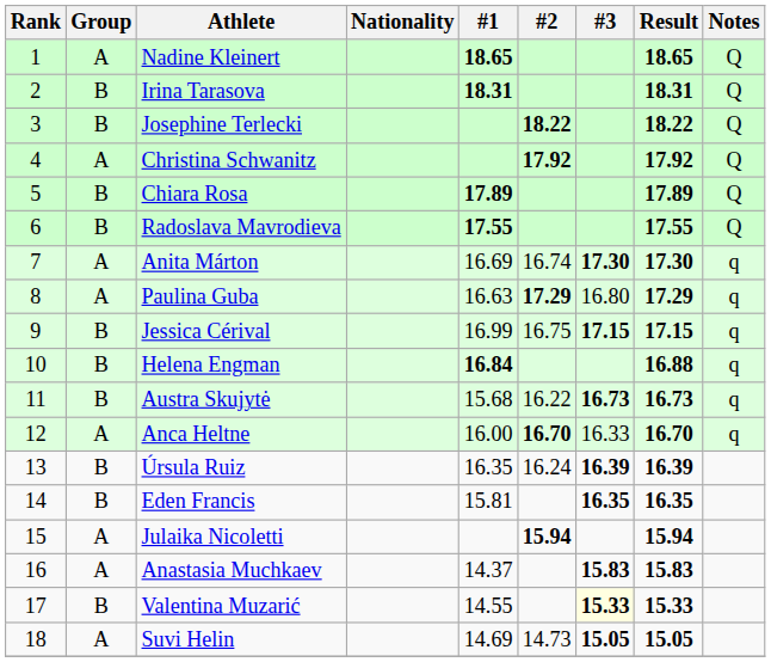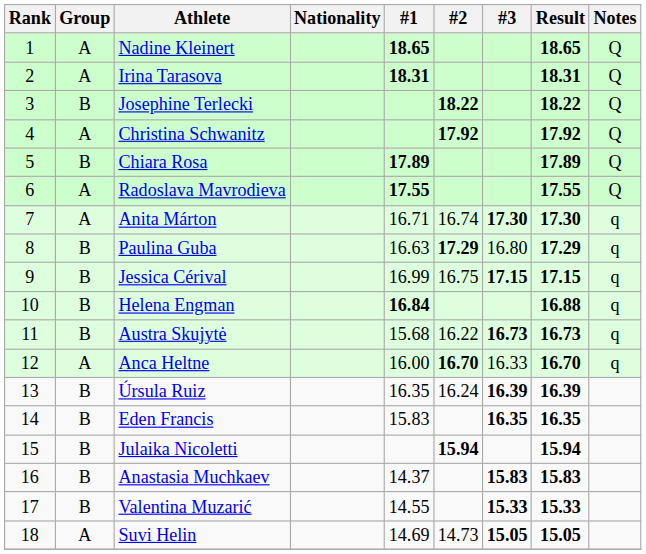Irina Tarasova | Group: B -> A
Radoslava Mavrodieva | Group: B -> A
Anita Márton | #1: 16.69 -> 16.71
Paulina Guba | Group: A -> B
Eden Francis | #1: 15.81 -> 15.83
Julaika Nicoletti | Group: A -> B
Anastasia Muchkaev | Group: A -> B
Valentina Muzarić | #3: lightyellow background -> no background
